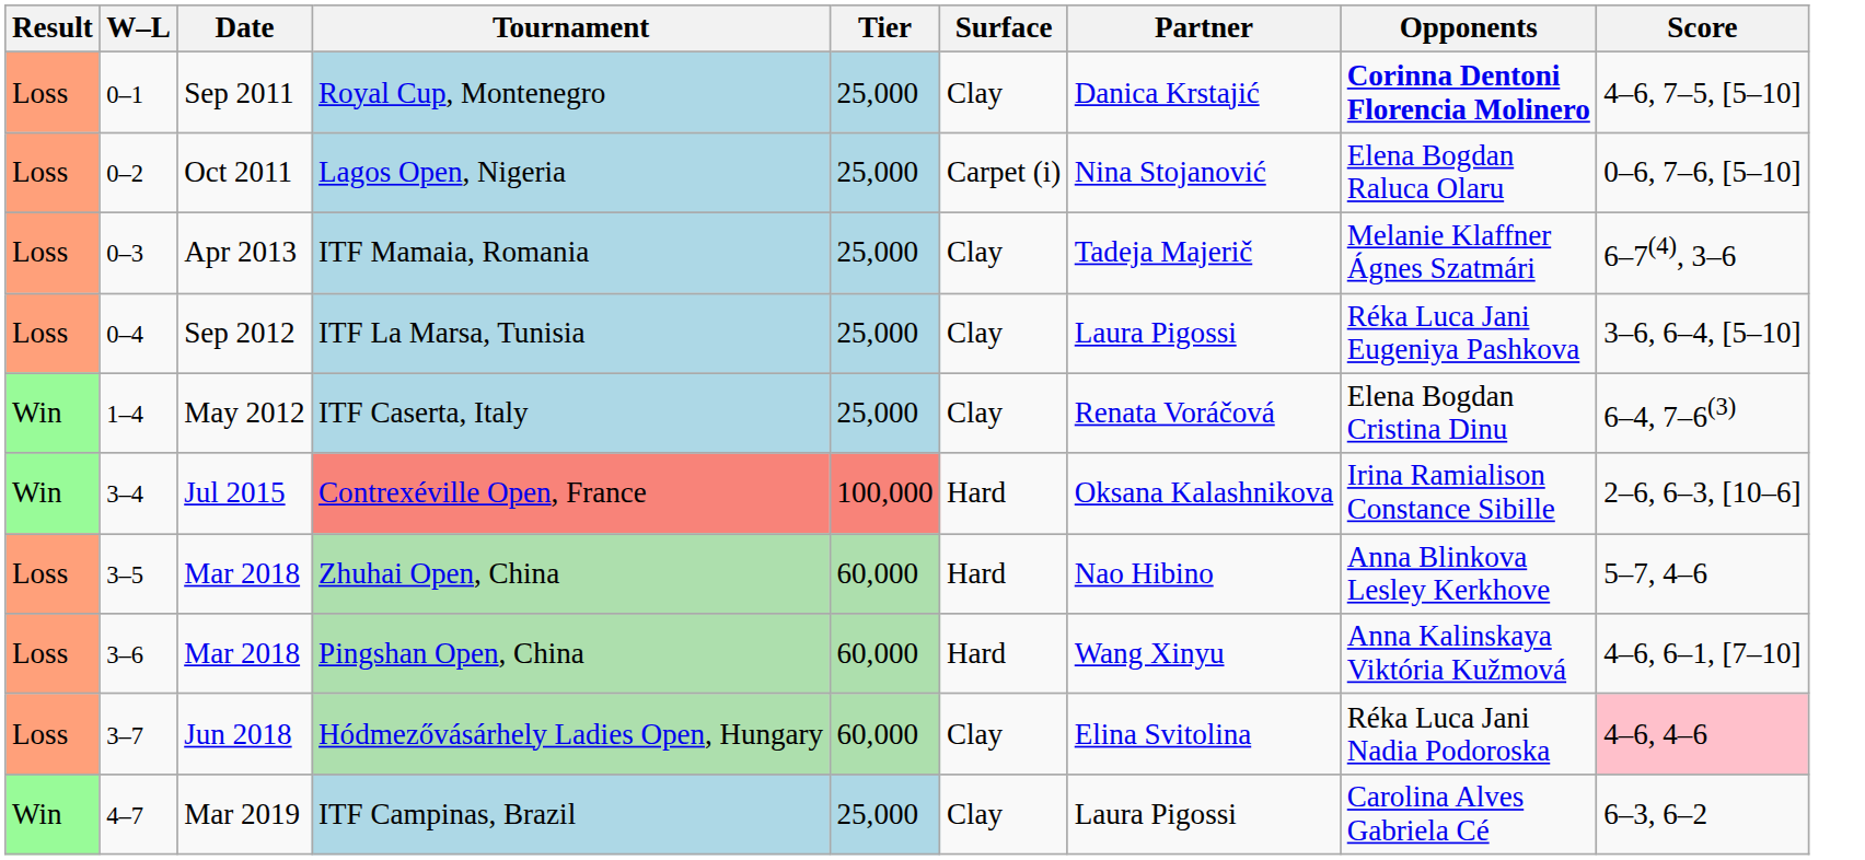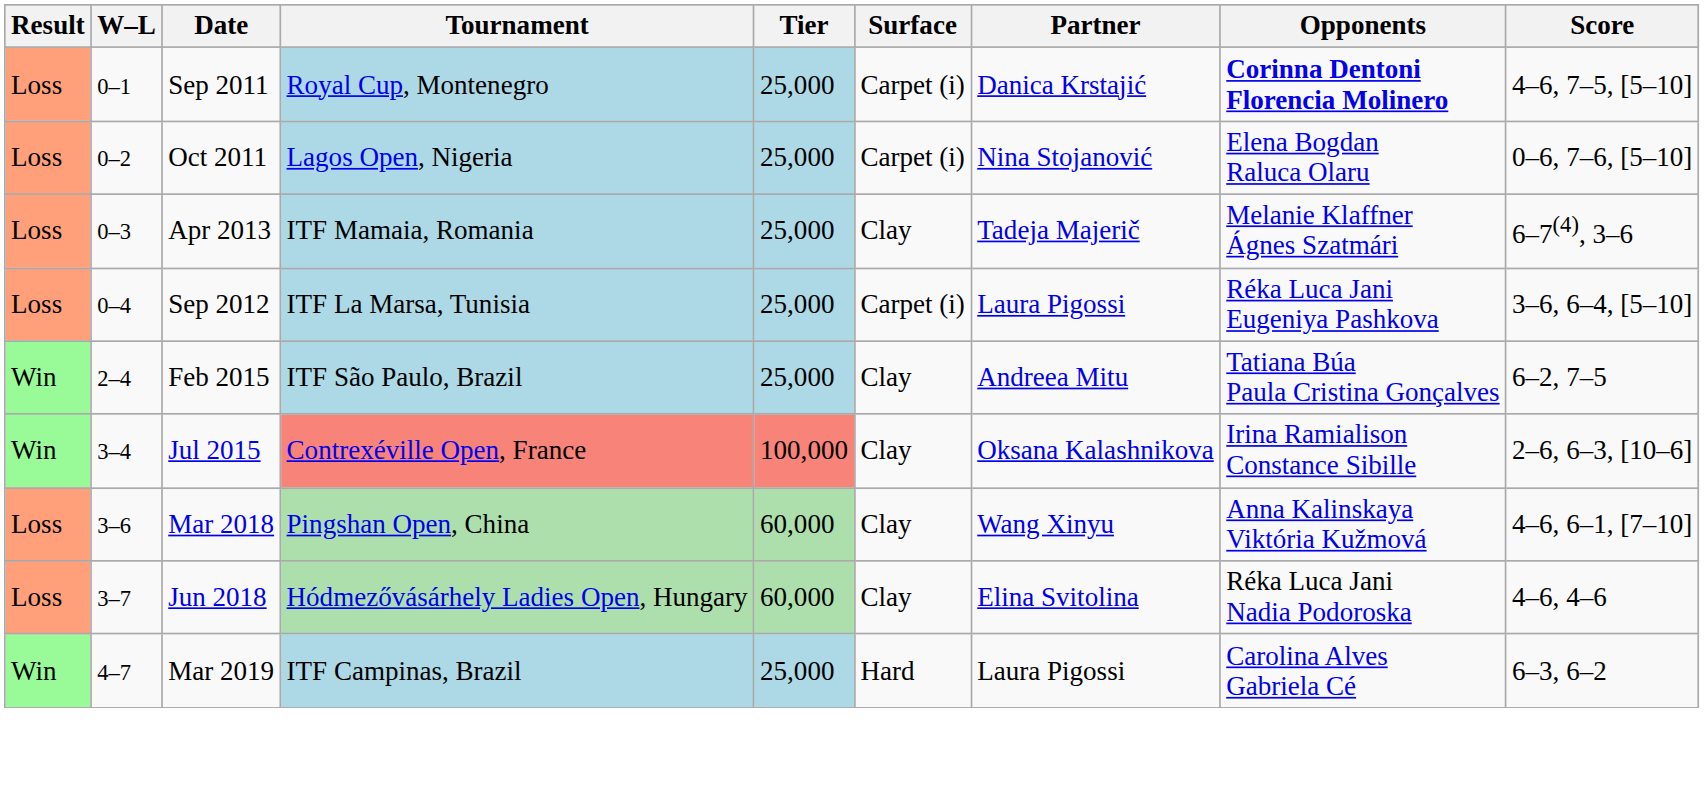Royal Cup, Montenegro | Surface: Clay -> Carpet (i)
ITF La Marsa, Tunisia | Surface: Clay -> Carpet (i)
- row: Win | 1–4 | May 2012 | ITF Caserta, Italy | 25,000 | Clay | Renata Voráčová | Elena Bogdan Cristina Dinu | 6–4, 7–6(3)
+ row: Win | 2–4 | Feb 2015 | ITF São Paulo, Brazil | 25,000 | Clay | Andreea Mitu | Tatiana Búa Paula Cristina Gonçalves | 6–2, 7–5
Contrexéville Open, France | Surface: Hard -> Clay
- row: Loss | 3–5 | Mar 2018 | Zhuhai Open, China | 60,000 | Hard | Nao Hibino | Anna Blinkova Lesley Kerkhove | 5–7, 4–6
Pingshan Open, China | Surface: Hard -> Clay
Hódmezővásárhely Ladies Open, Hungary | Score: pink background -> no background
ITF Campinas, Brazil | Surface: Clay -> Hard
